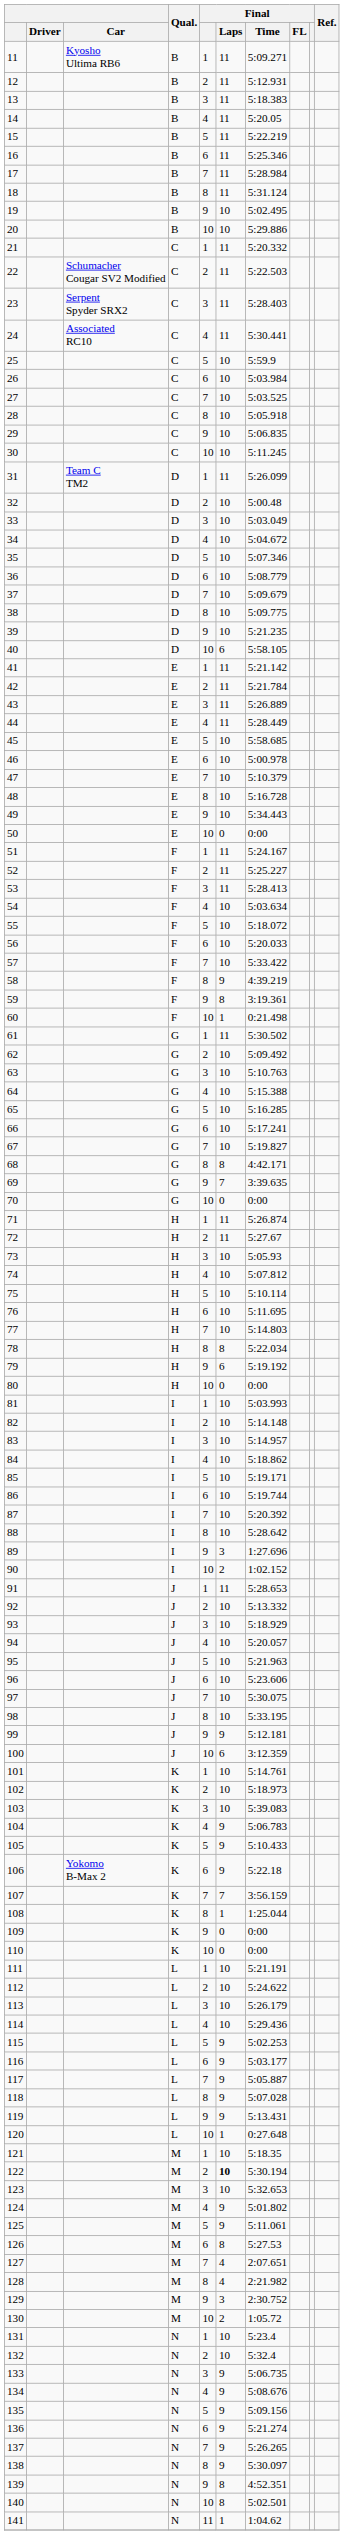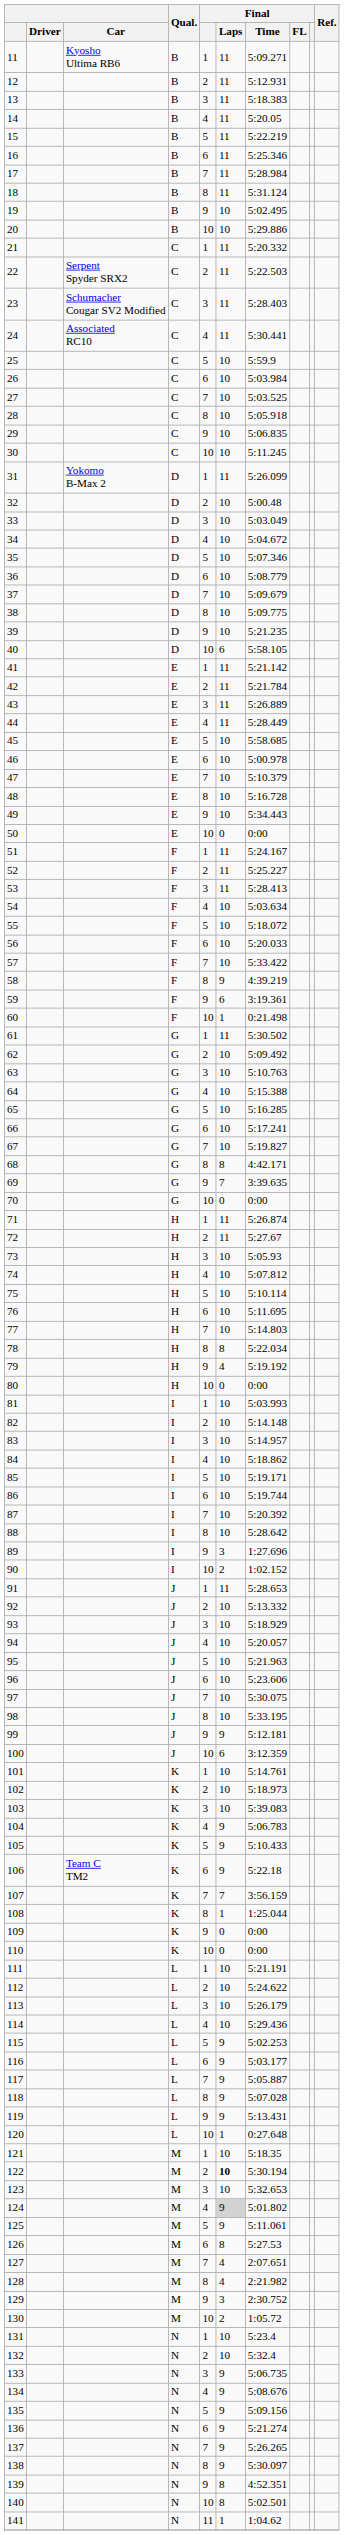22 | Car: Schumacher Cougar SV2 Modified -> Serpent Spyder SRX2
23 | Car: Serpent Spyder SRX2 -> Schumacher Cougar SV2 Modified
31 | Car: Team C TM2 -> Yokomo B-Max 2
59 | Final / Laps: 8 -> 6
79 | Final / Laps: 6 -> 4
106 | Car: Yokomo B-Max 2 -> Team C TM2
124 | Final / Laps: no background -> lightgrey background
